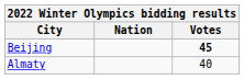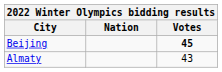Almaty | Votes: 40 -> 43
